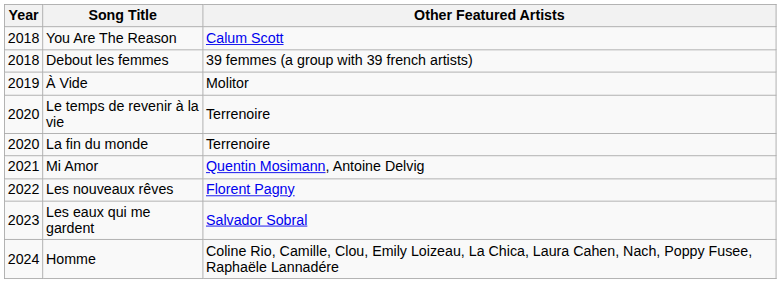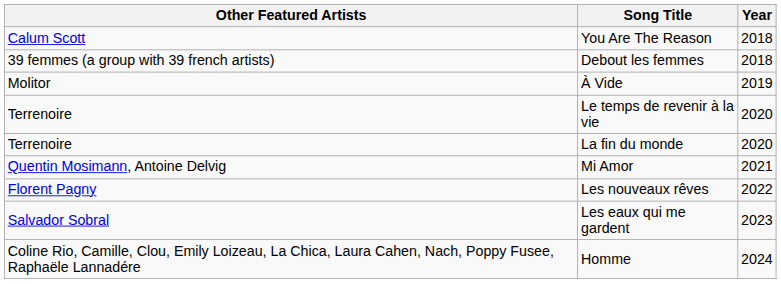columns swapped: Year <-> Other Featured Artists
